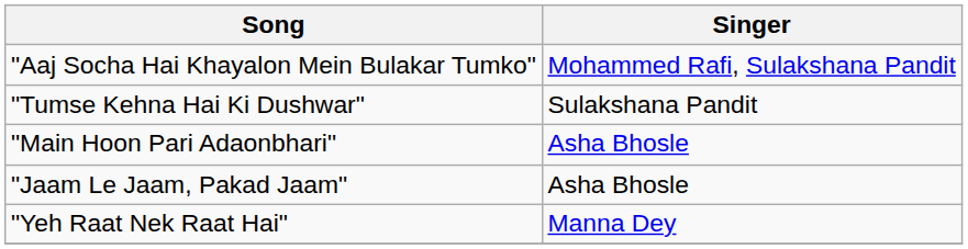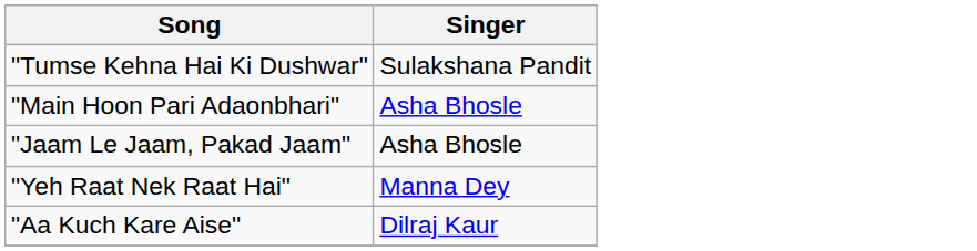- row: "Aaj Socha Hai Khayalon Mein Bulakar Tumko" | Mohammed Rafi, Sulakshana Pandit
+ row: "Aa Kuch Kare Aise" | Dilraj Kaur
